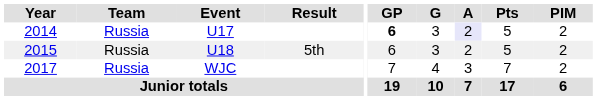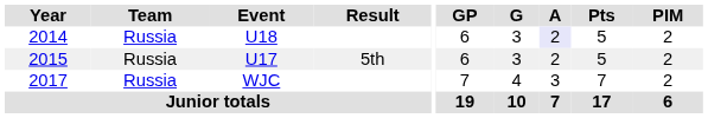2014 | Event: U17 -> U18
2014 | GP: bold -> normal
2015 | Event: U18 -> U17
